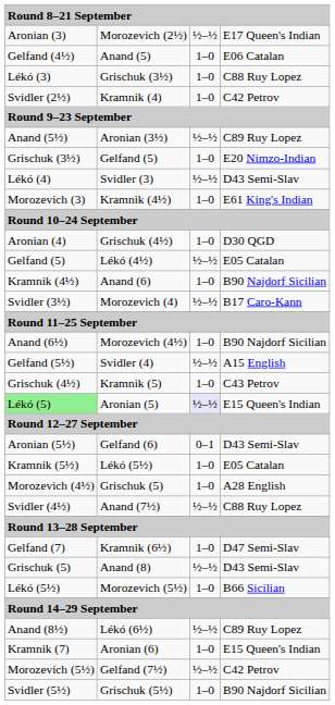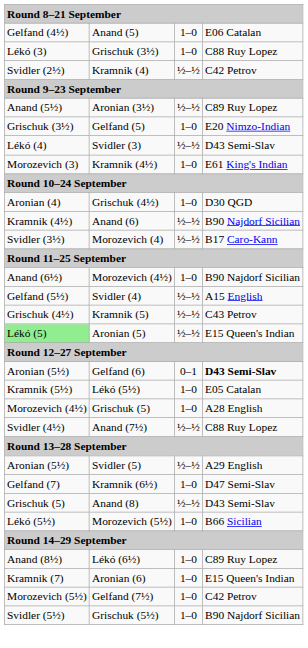- row: Aronian (3) | Morozevich (2½) | ½–½ | E17 Queen's Indian
Kramnik (4) | column 3: 1–0 -> ½–½
- row: Gelfand (5) | Lékó (4½) | ½–½ | E05 Catalan
Anand (6) | column 3: 1–0 -> ½–½
Kramnik (5) | column 3: 1–0 -> ½–½
Aronian (5) | column 3: lavender background -> no background
Gelfand (6) | column 4: normal -> bold
+ row: Aronian (5½) | Svidler (5) | ½–½ | A29 English
Lékó (6½) | column 3: ½–½ -> 1–0
Gelfand (7½) | column 3: ½–½ -> 1–0
